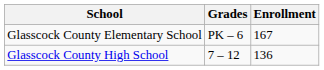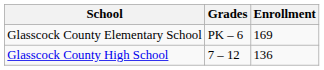Glasscock County Elementary School | Enrollment: 167 -> 169
